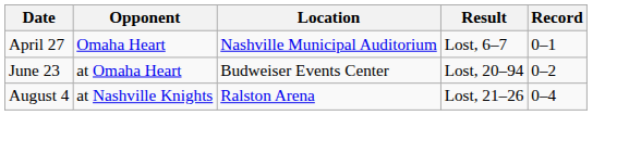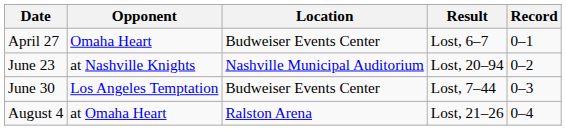April 27 | Location: Nashville Municipal Auditorium -> Budweiser Events Center
June 23 | Opponent: at Omaha Heart -> at Nashville Knights
June 23 | Location: Budweiser Events Center -> Nashville Municipal Auditorium
+ row: June 30 | Los Angeles Temptation | Budweiser Events Center | Lost, 7–44 | 0–3
August 4 | Opponent: at Nashville Knights -> at Omaha Heart
